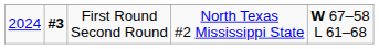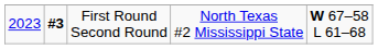First Round Second Round | column 1: 2024 -> 2023
